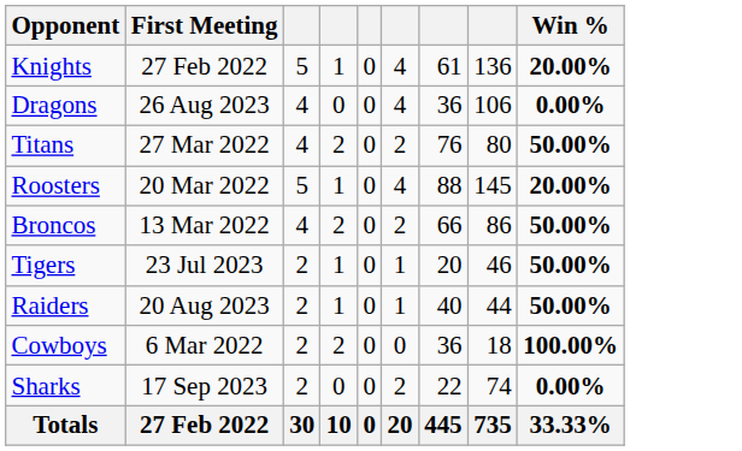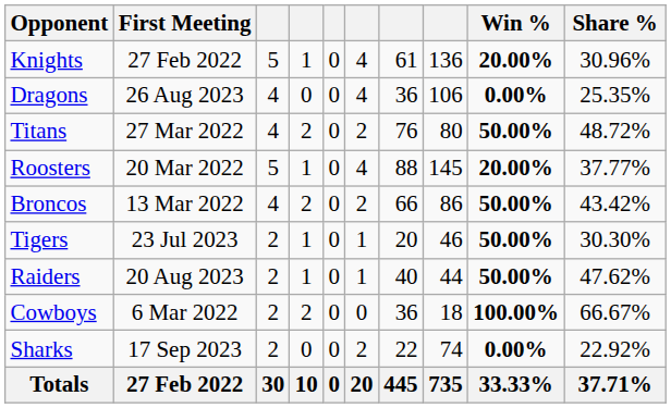+ column: Share % | 30.96% | 25.35% | 48.72% | 37.77% | 43.42% | 30.30% | 47.62% | 66.67% | 22.92% | 37.71%
